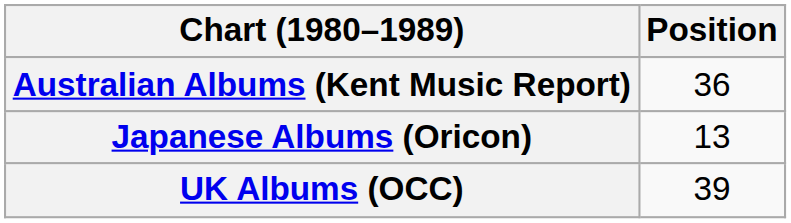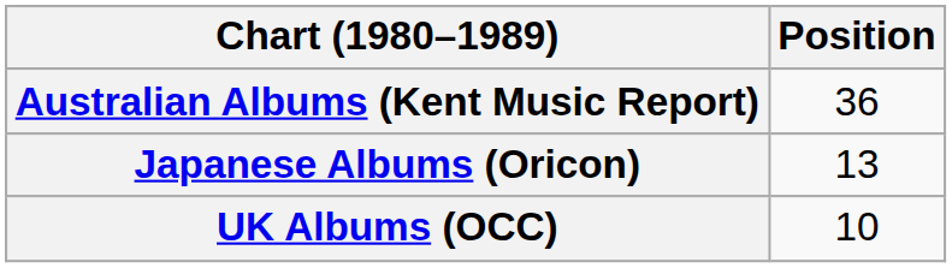UK Albums (OCC) | Position: 39 -> 10
